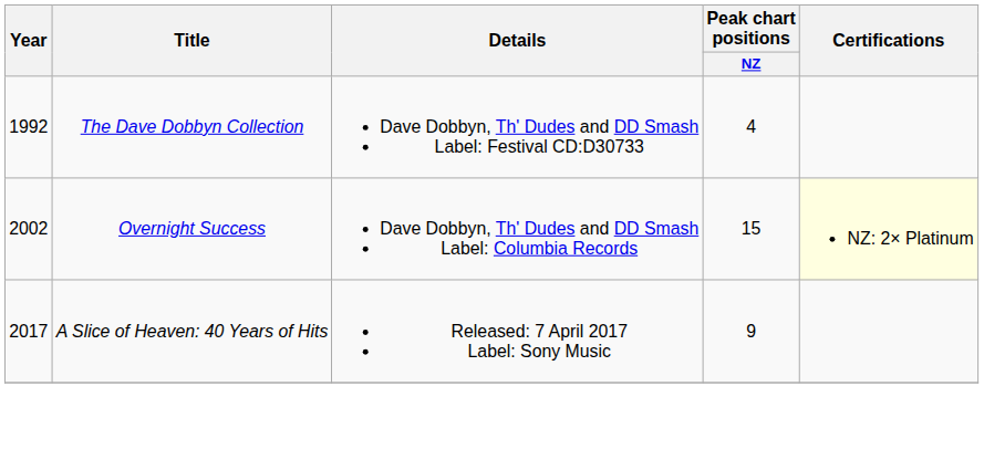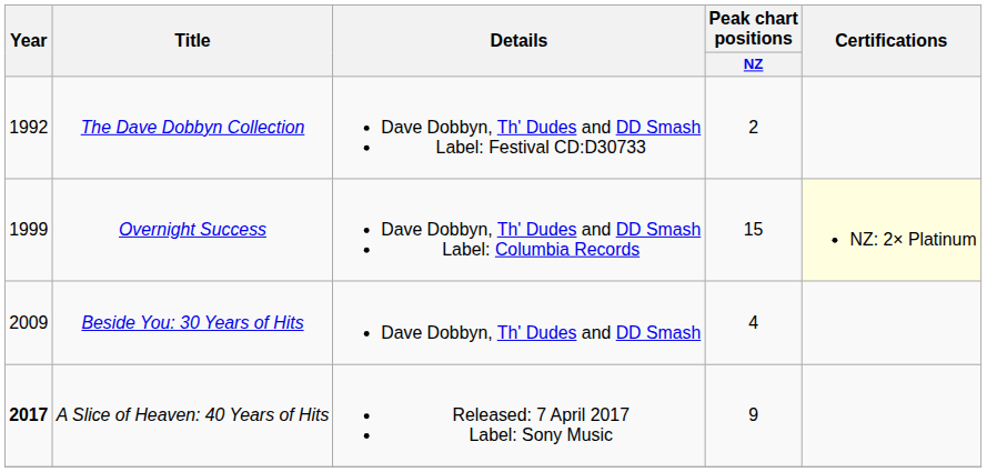The Dave Dobbyn Collection | Peak chart positions / NZ: 4 -> 2
Overnight Success | Year: 2002 -> 1999
+ row: 2009 | Beside You: 30 Years of Hits | Dave Dobbyn, Th' Dudes and DD Smash | 4
A Slice of Heaven: 40 Years of Hits | Year: normal -> bold
